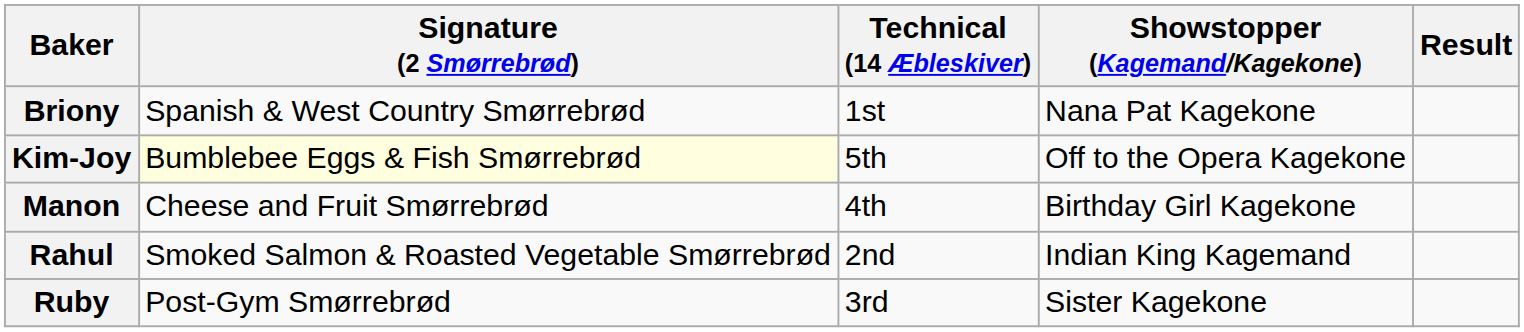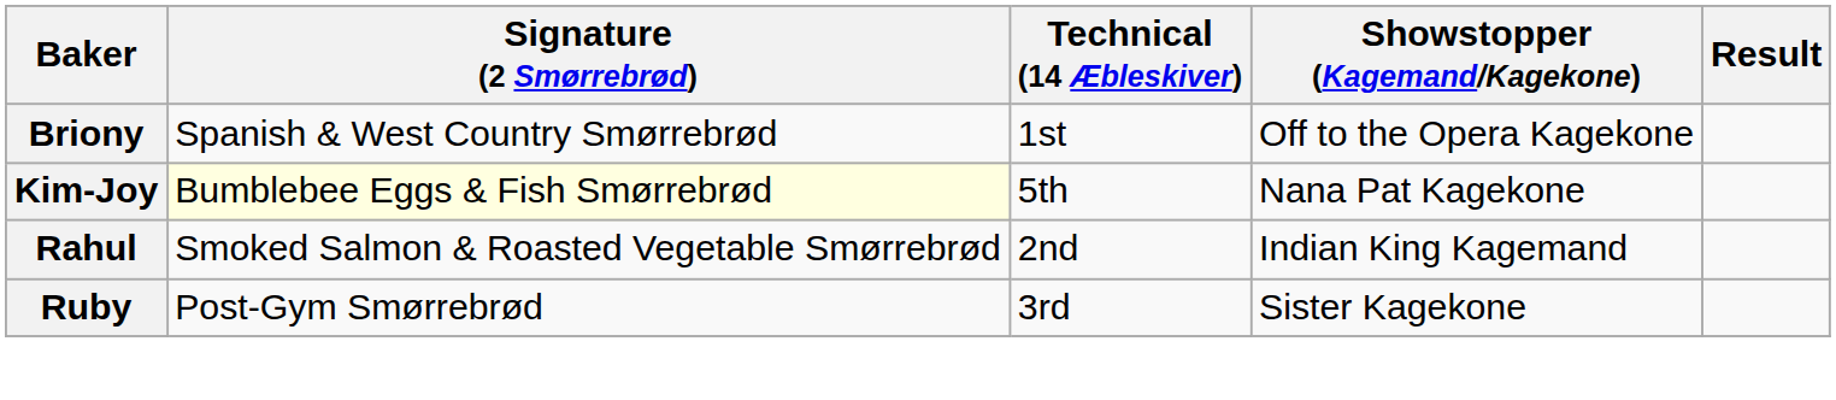Briony | Showstopper (Kagemand/Kagekone): Nana Pat Kagekone -> Off to the Opera Kagekone
Kim-Joy | Showstopper (Kagemand/Kagekone): Off to the Opera Kagekone -> Nana Pat Kagekone
- row: Manon | Cheese and Fruit Smørrebrød | 4th | Birthday Girl Kagekone
